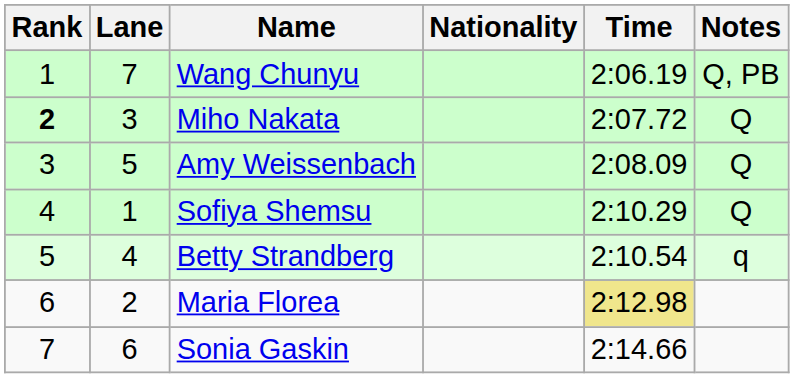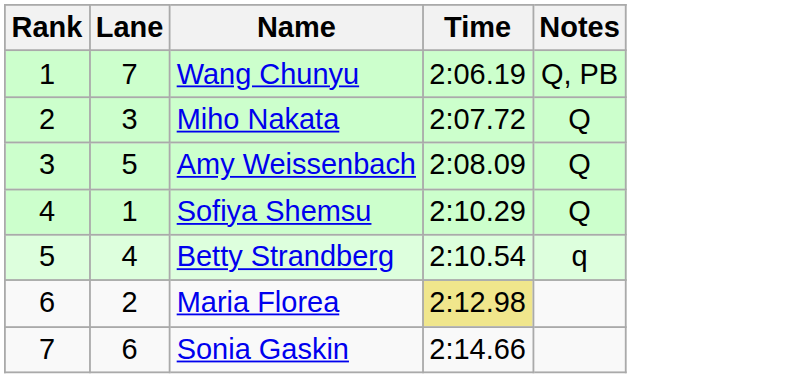- column: Nationality
Miho Nakata | Rank: bold -> normal
